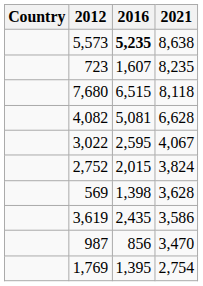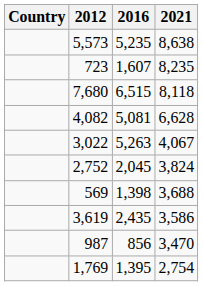5,573 | 2016: bold -> normal
3,022 | 2016: 2,595 -> 5,263
2,752 | 2016: 2,015 -> 2,045
569 | 2021: 3,628 -> 3,688
